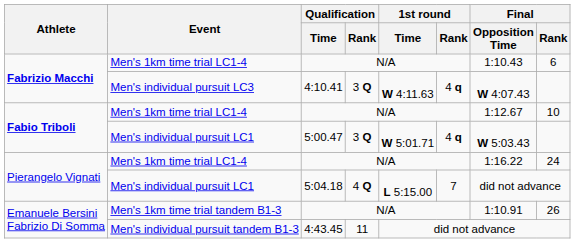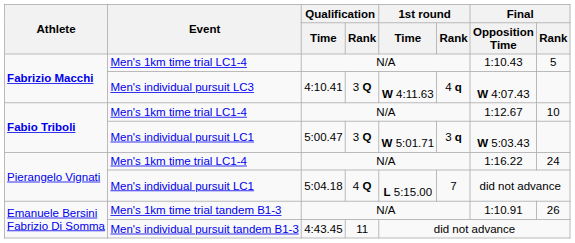Fabrizio Macchi / Men's 1km time trial LC1-4 | Final / Rank: 6 -> 5
Fabio Triboli / Men's individual pursuit LC1 | 1st round / Rank: 4 q -> 3 q
